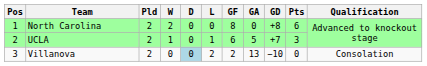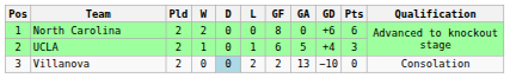North Carolina | GD: +8 -> +6
UCLA | GD: +7 -> +4
